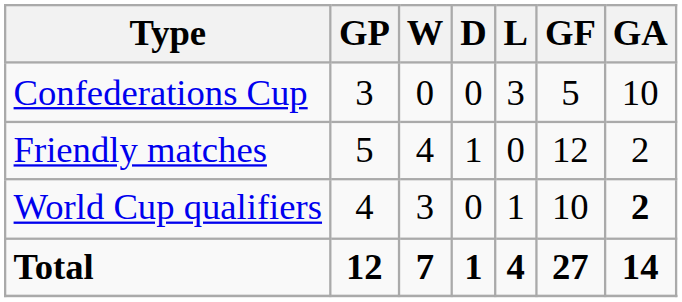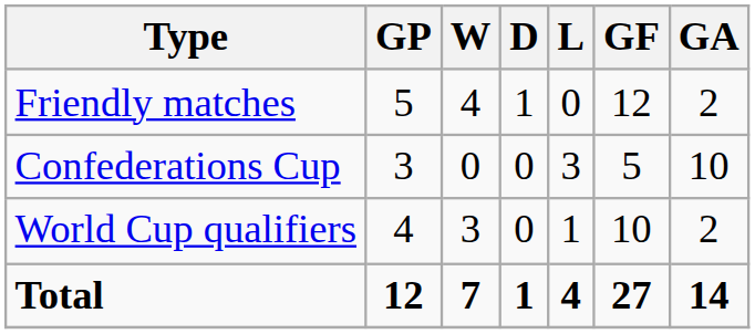rows swapped: Friendly matches <-> Confederations Cup
World Cup qualifiers | GA: bold -> normal
